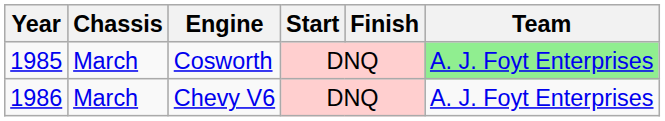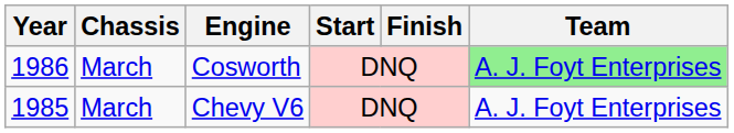Cosworth | Year: 1985 -> 1986
Chevy V6 | Year: 1986 -> 1985
